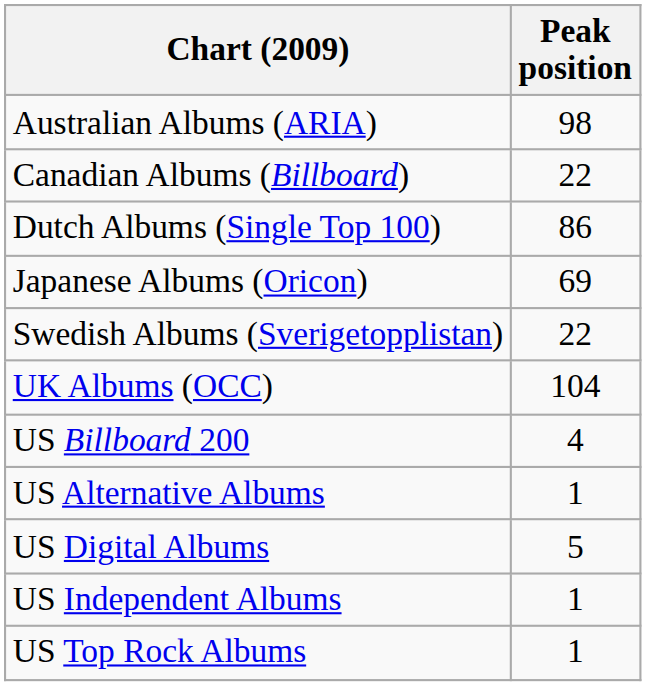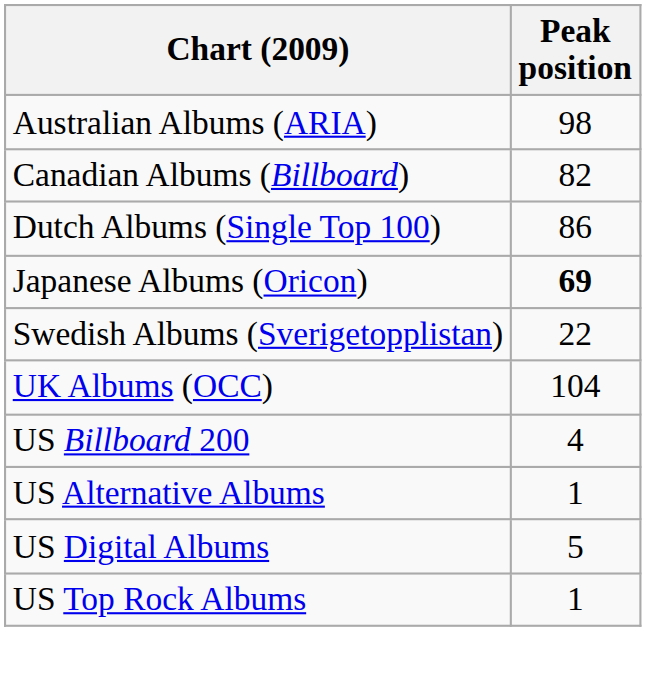Canadian Albums (Billboard) | Peak position: 22 -> 82
Japanese Albums (Oricon) | Peak position: normal -> bold
- row: US Independent Albums | 1
